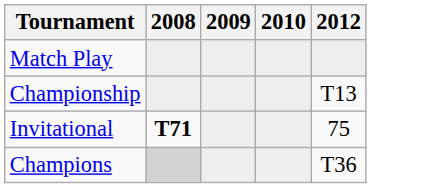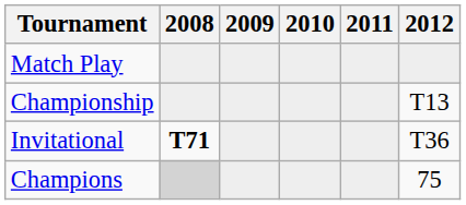+ column: 2011
Invitational | 2012: 75 -> T36
Champions | 2012: T36 -> 75
